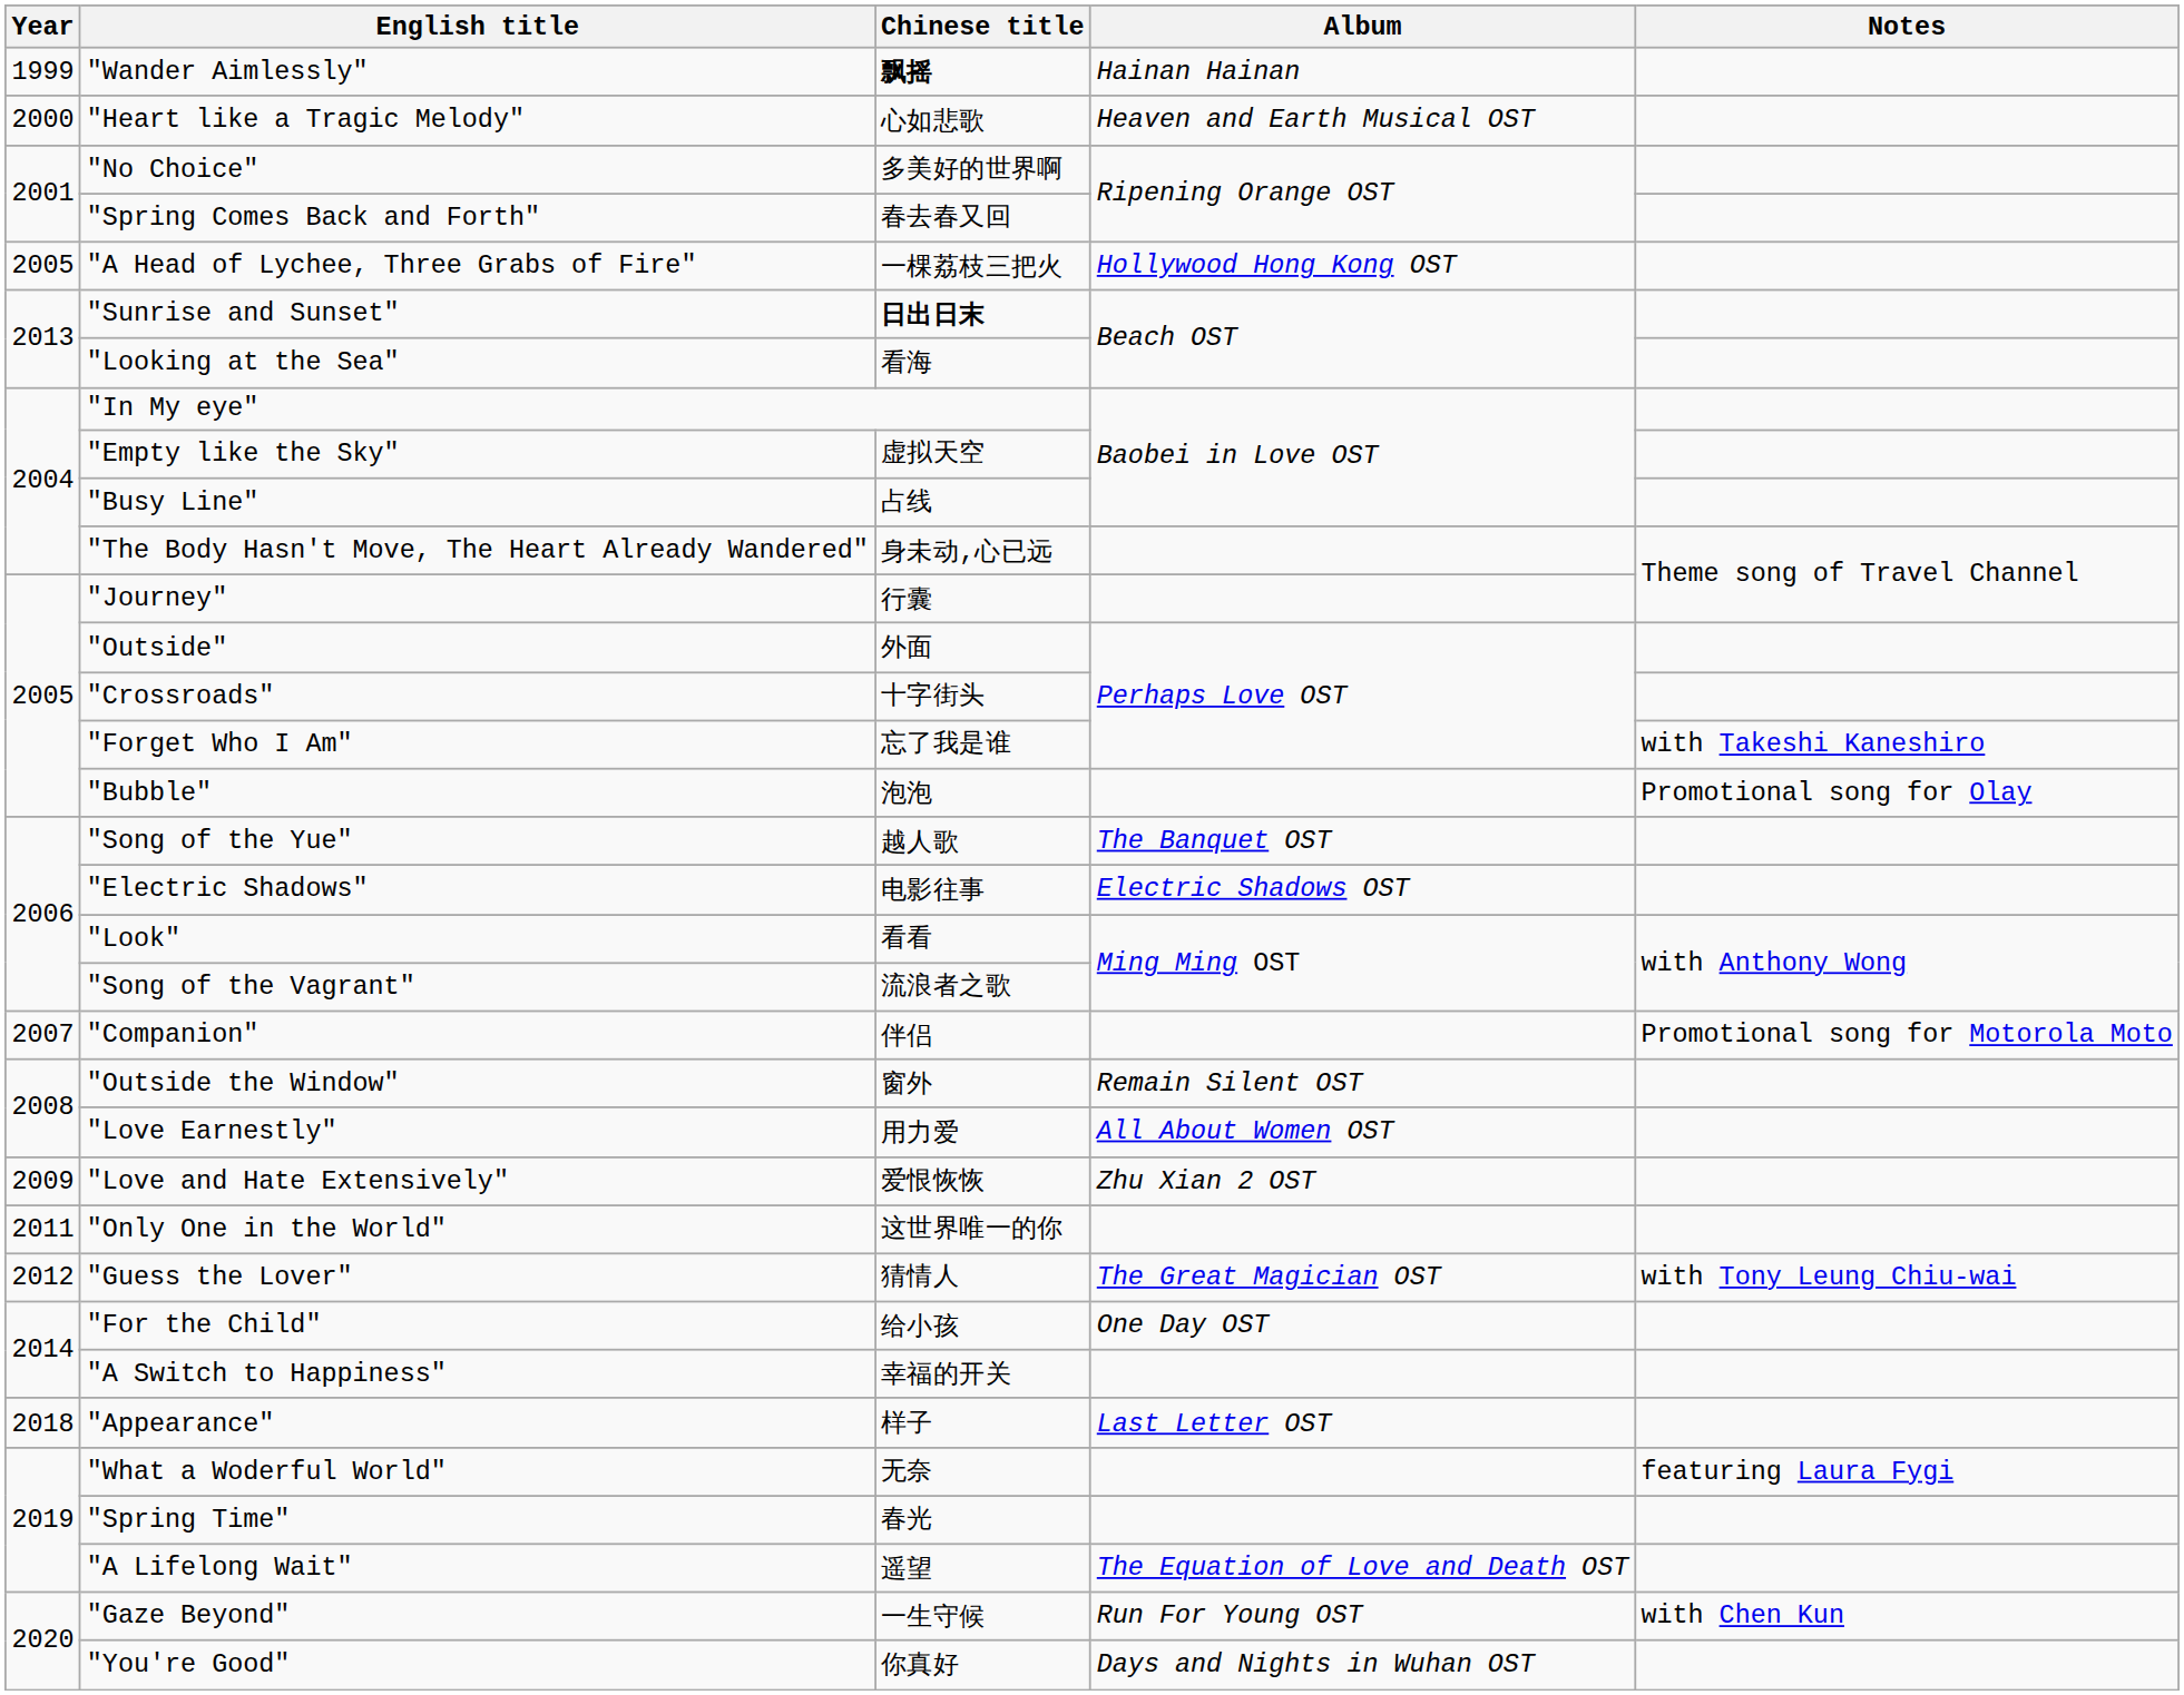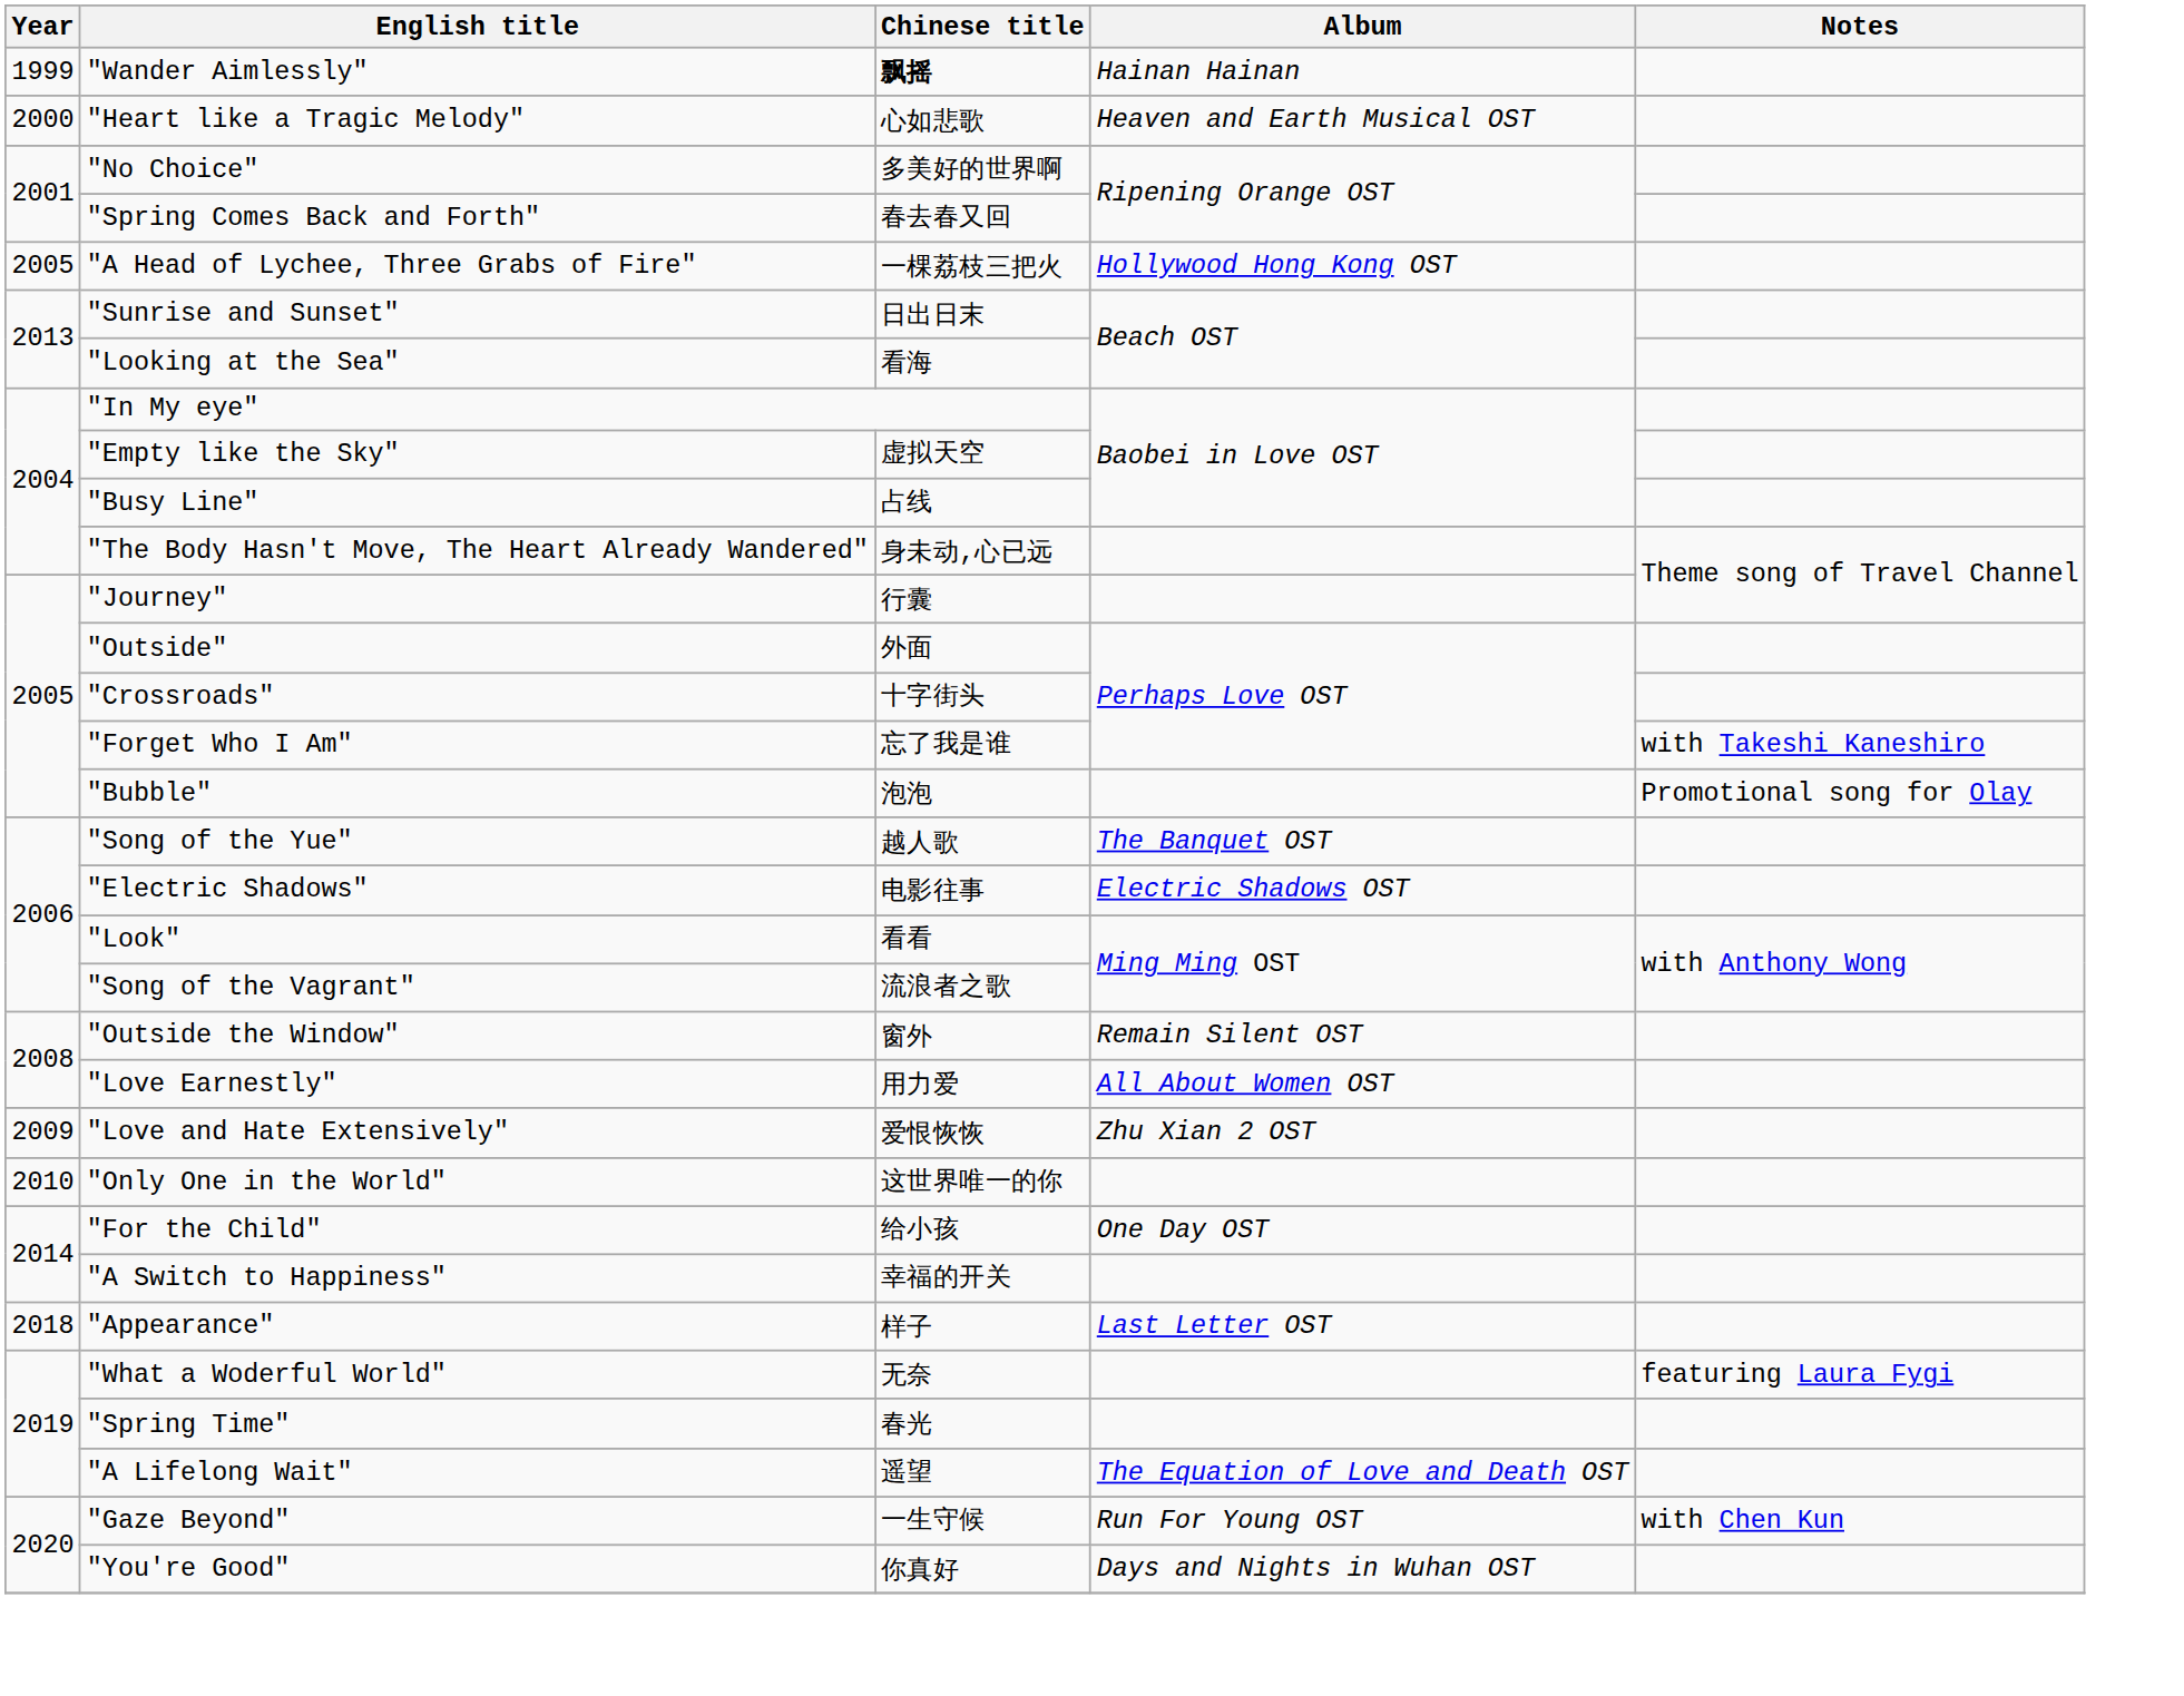"Sunrise and Sunset" | Chinese title: bold -> normal
- row: 2007 | "Companion" | 伴侣 | Promotional song for Motorola Moto
"Only One in the World" | Year: 2011 -> 2010
- row: 2012 | "Guess the Lover" | 猜情人 | The Great Magician OST | with Tony Leung Chiu-wai
